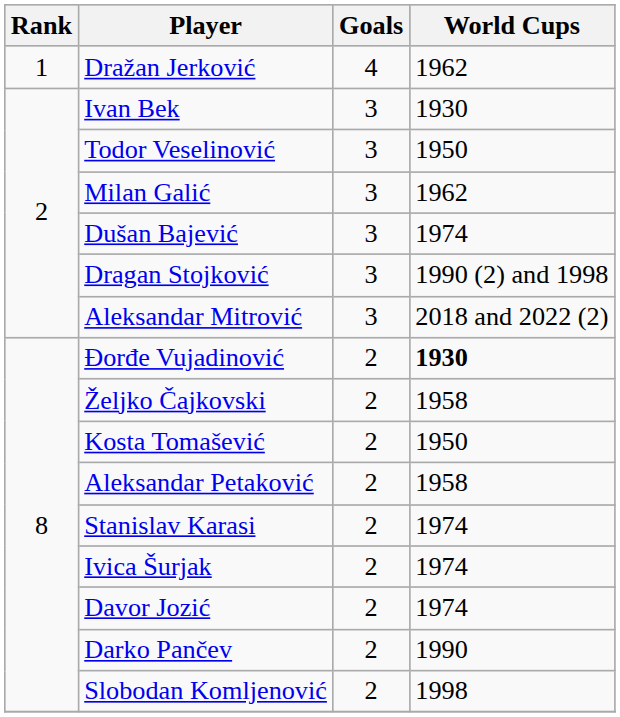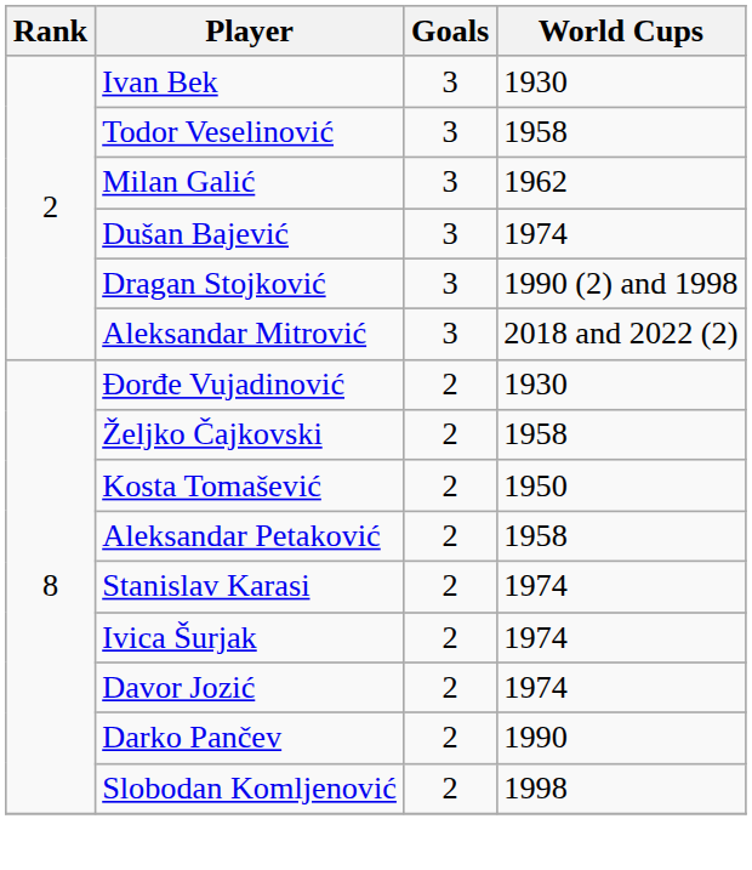- row: 1 | Dražan Jerković | 4 | 1962
Todor Veselinović | World Cups: 1950 -> 1958
Đorđe Vujadinović | World Cups: bold -> normal
